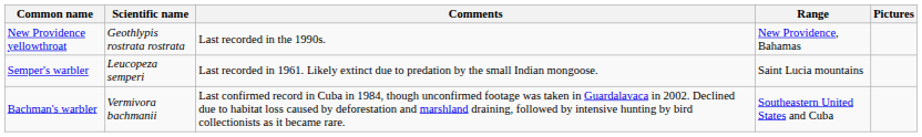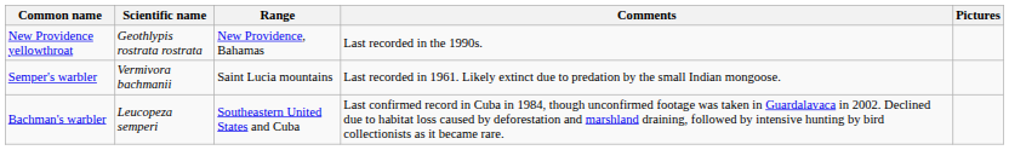columns swapped: Range <-> Comments
Semper's warbler | Scientific name: Leucopeza semperi -> Vermivora bachmanii
Bachman's warbler | Scientific name: Vermivora bachmanii -> Leucopeza semperi
